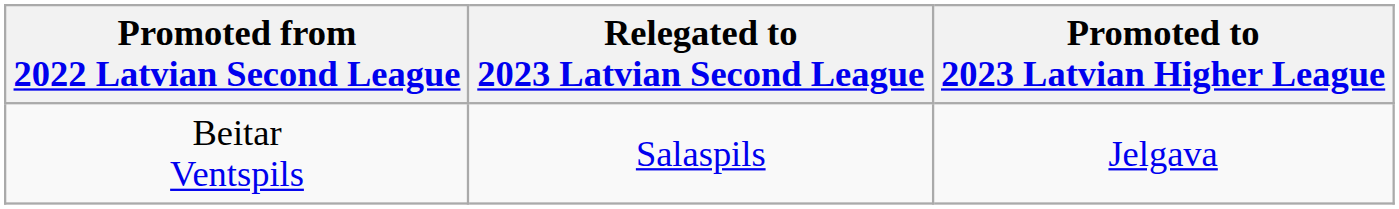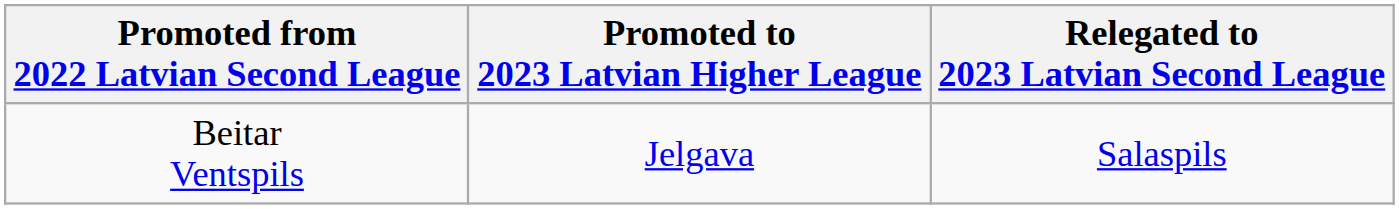columns swapped: Promoted to 2023 Latvian Higher League <-> Relegated to 2023 Latvian Second League
